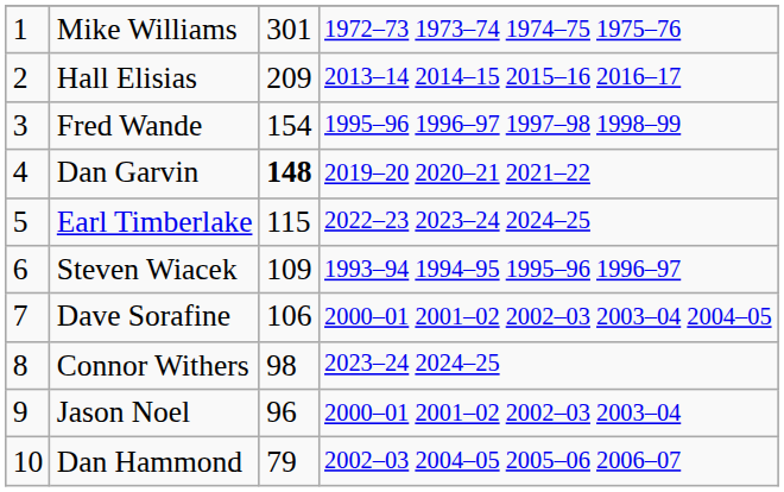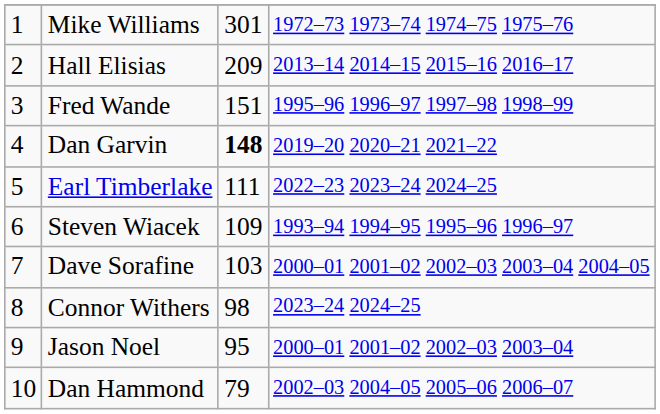Fred Wande | column 3: 154 -> 151
Earl Timberlake | column 3: 115 -> 111
Dave Sorafine | column 3: 106 -> 103
Jason Noel | column 3: 96 -> 95
